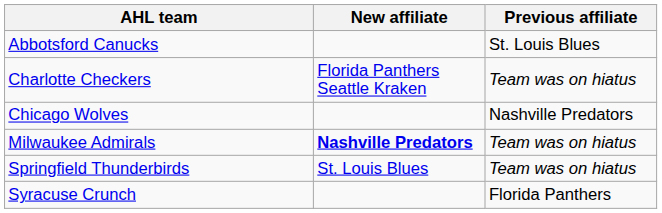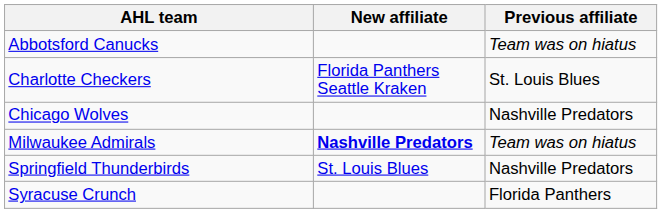Abbotsford Canucks | Previous affiliate: St. Louis Blues -> Team was on hiatus
Charlotte Checkers | Previous affiliate: Team was on hiatus -> St. Louis Blues
Springfield Thunderbirds | Previous affiliate: Team was on hiatus -> Nashville Predators
